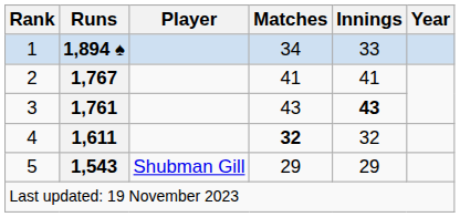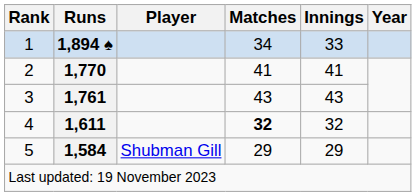2 | Runs: 1,767 -> 1,770
3 | Innings: bold -> normal
5 | Runs: 1,543 -> 1,584
